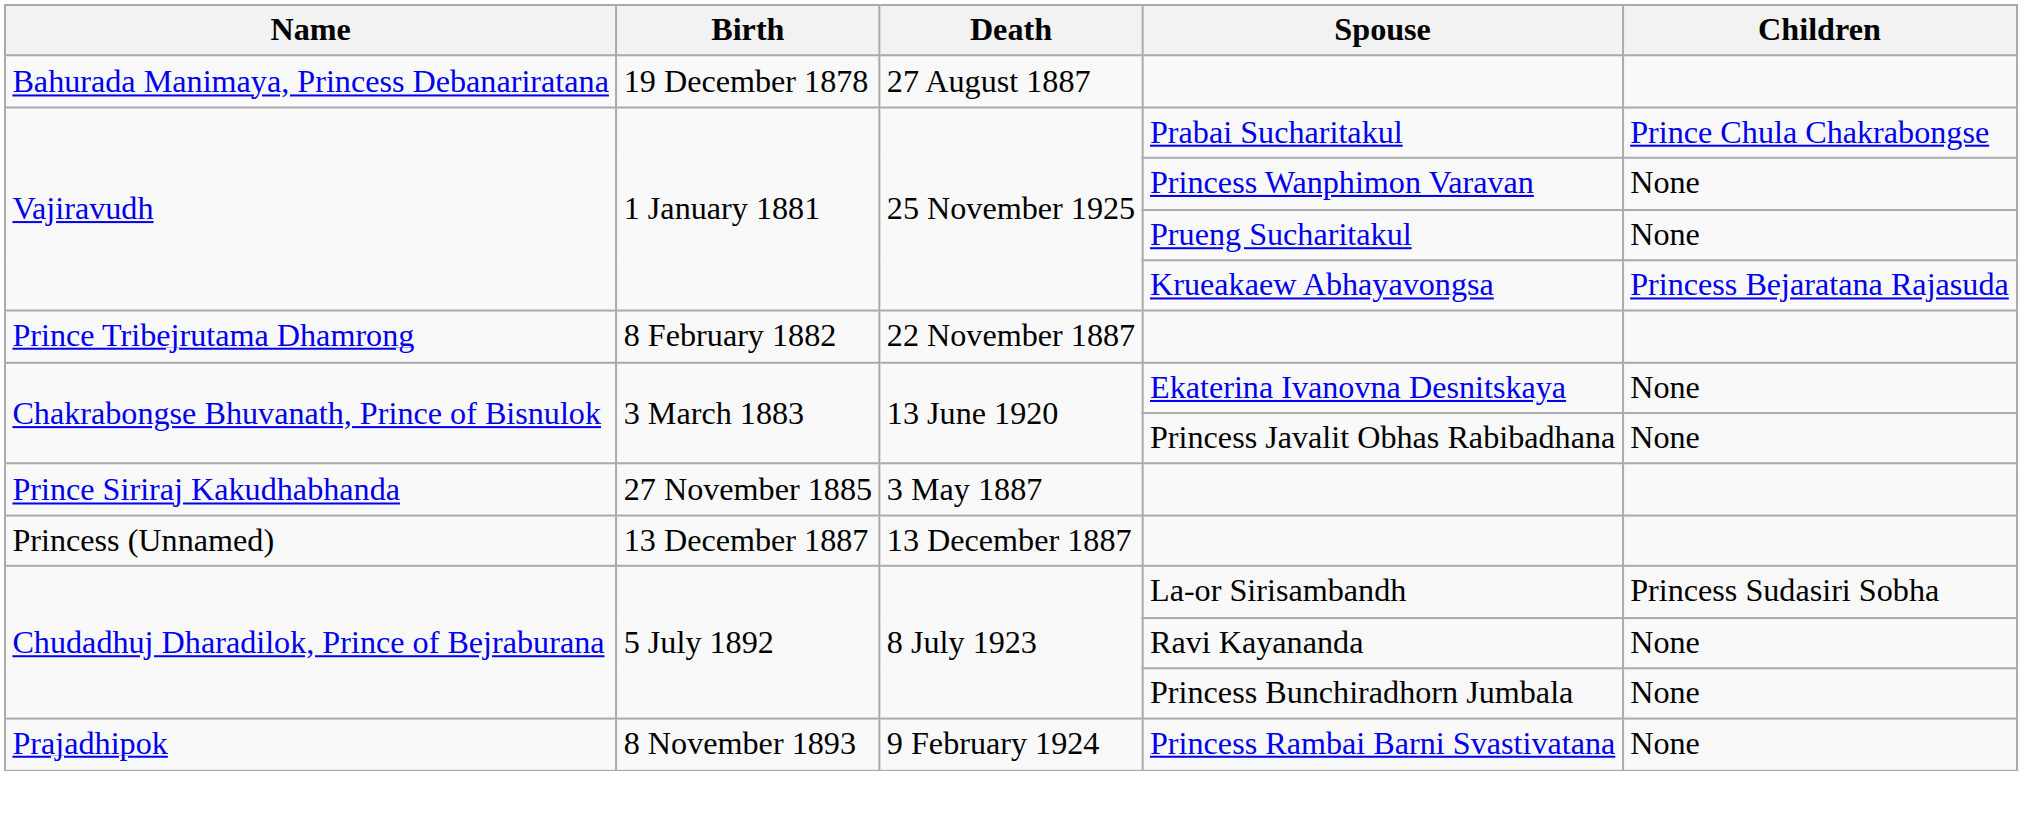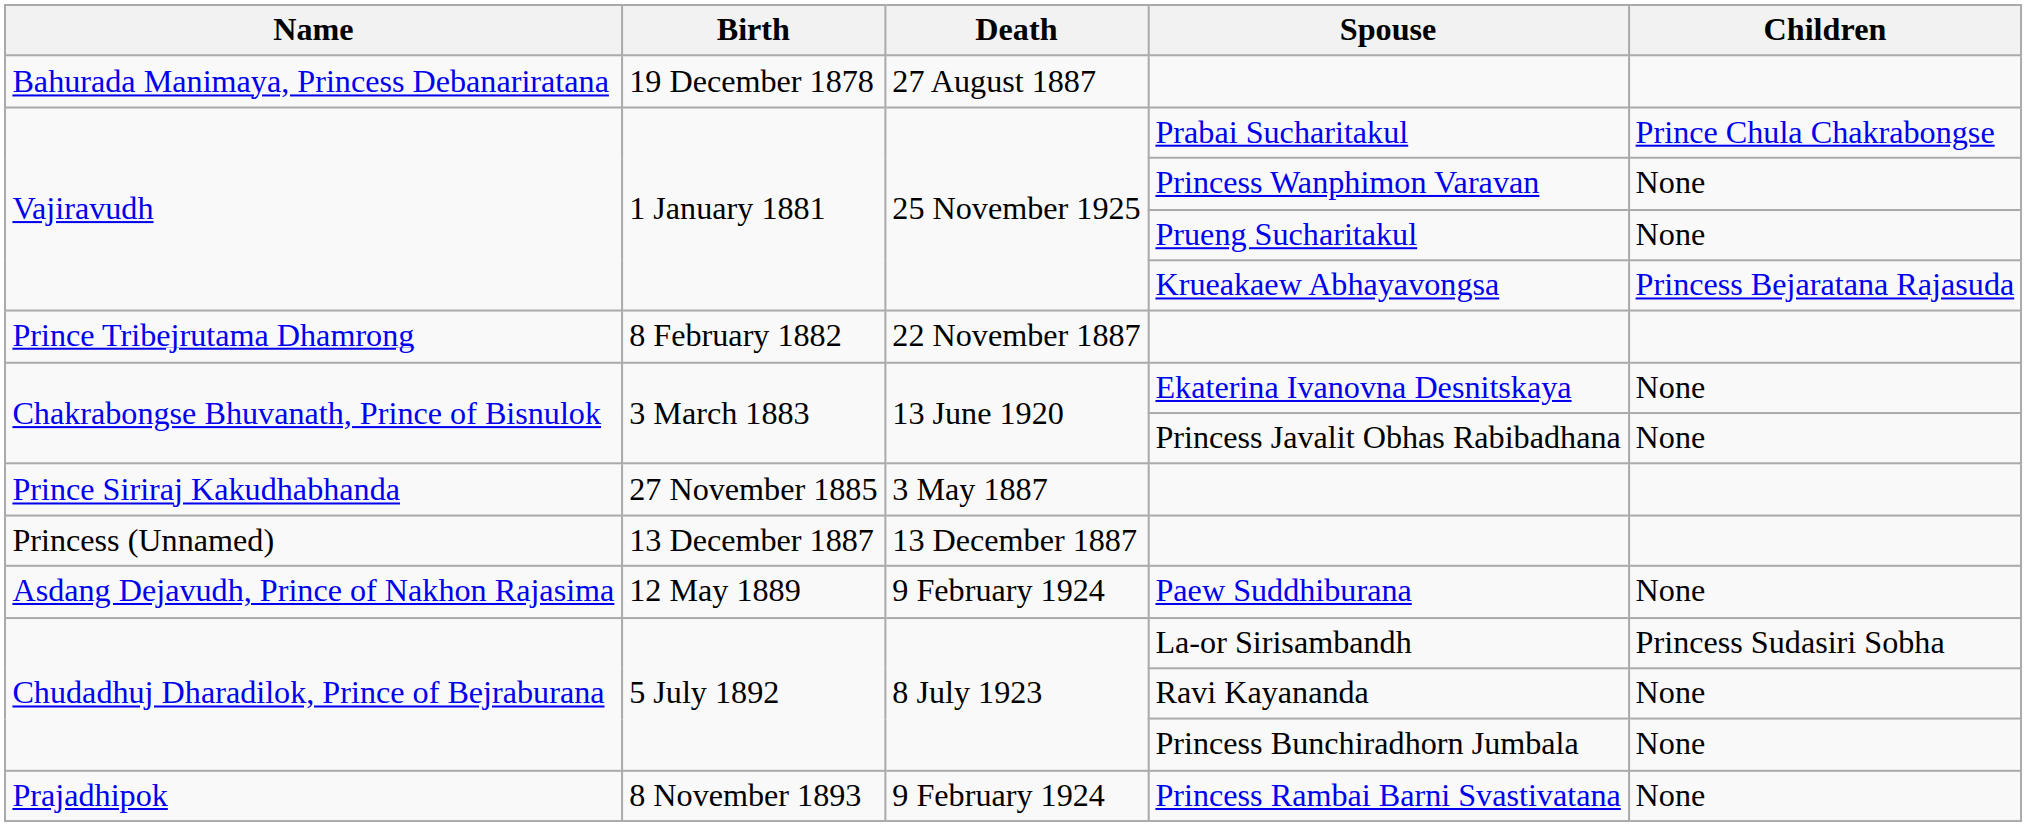+ row: Asdang Dejavudh, Prince of Nakhon Rajasima | 12 May 1889 | 9 February 1924 | Paew Suddhiburana | None
